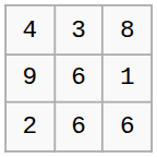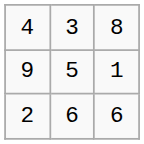9 | column 2: 6 -> 5
